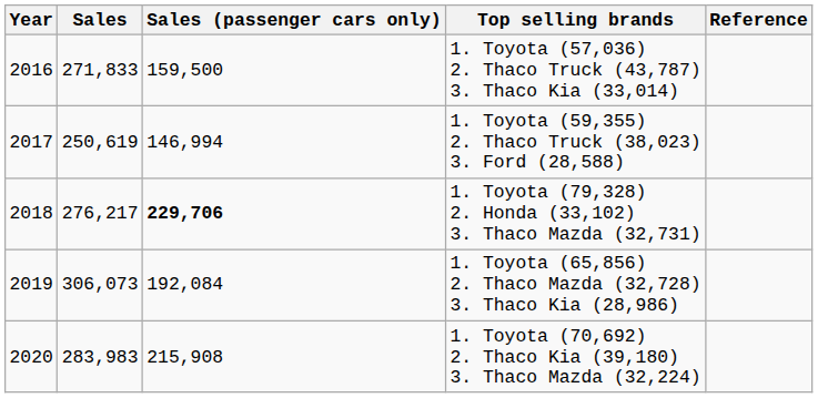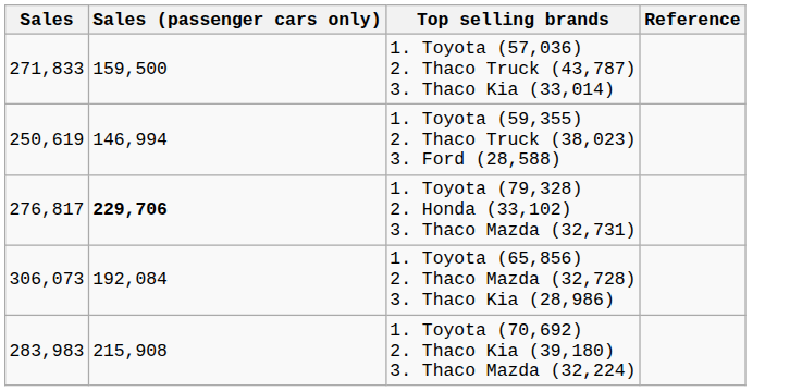- column: Year | 2016 | 2017 | 2018 | 2019 | 2020
1. Toyota (79,328) 2. Honda (33,102) 3. Thaco Mazda (32,731) | Sales: 276,217 -> 276,817
